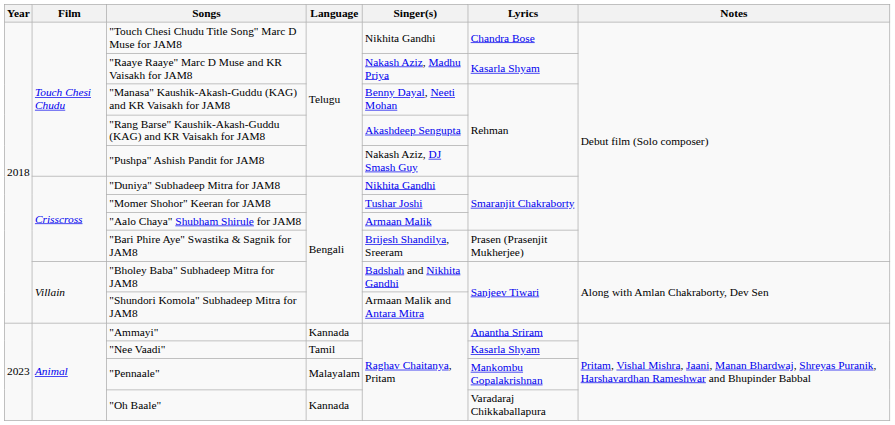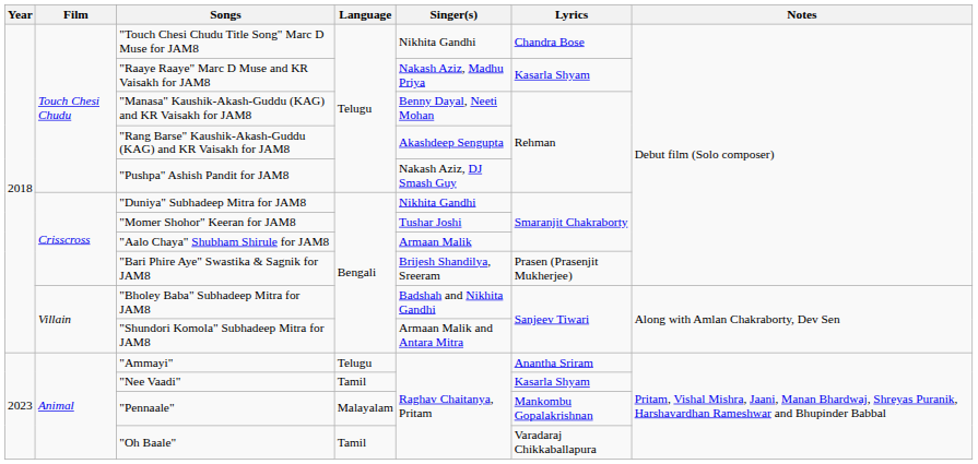"Ammayi" | Language: Kannada -> Telugu
"Oh Baale" | Language: Kannada -> Tamil
